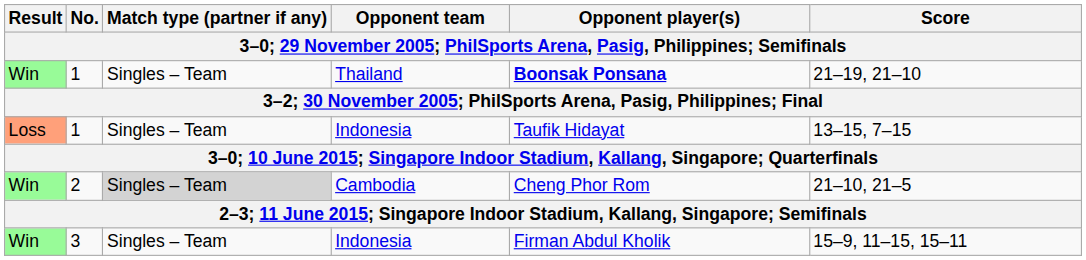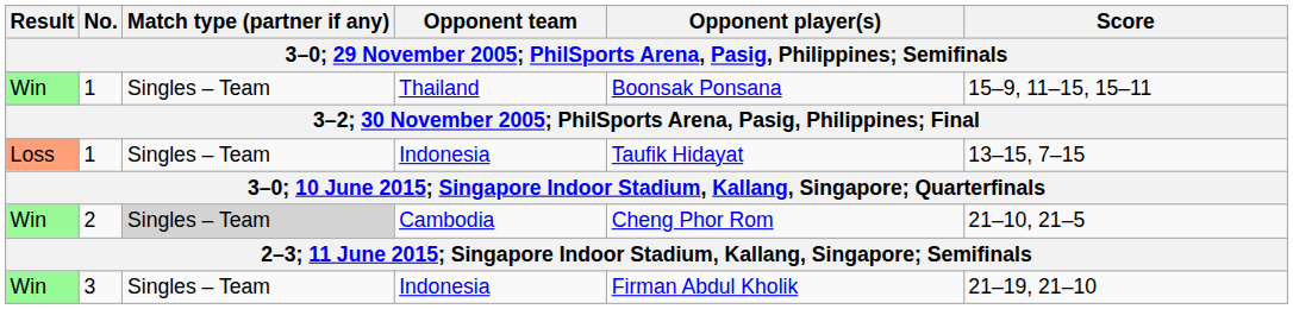1 / Thailand | Opponent player(s): bold -> normal
1 / Thailand | Score: 21–19, 21–10 -> 15–9, 11–15, 15–11
3 | Score: 15–9, 11–15, 15–11 -> 21–19, 21–10
